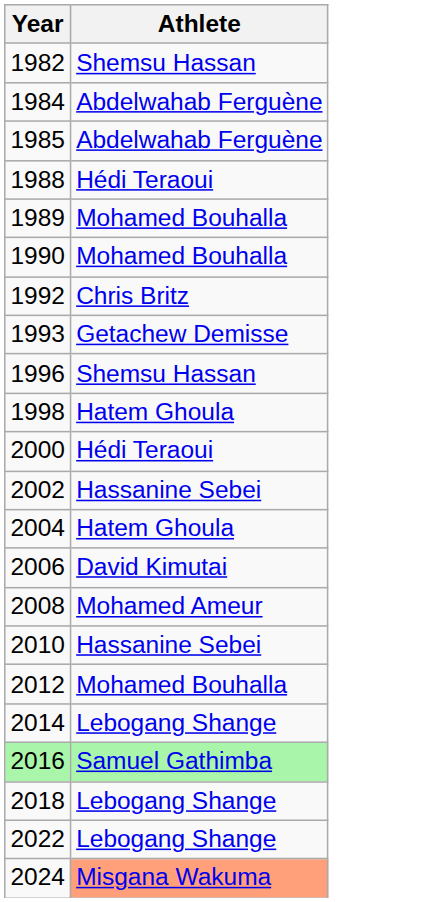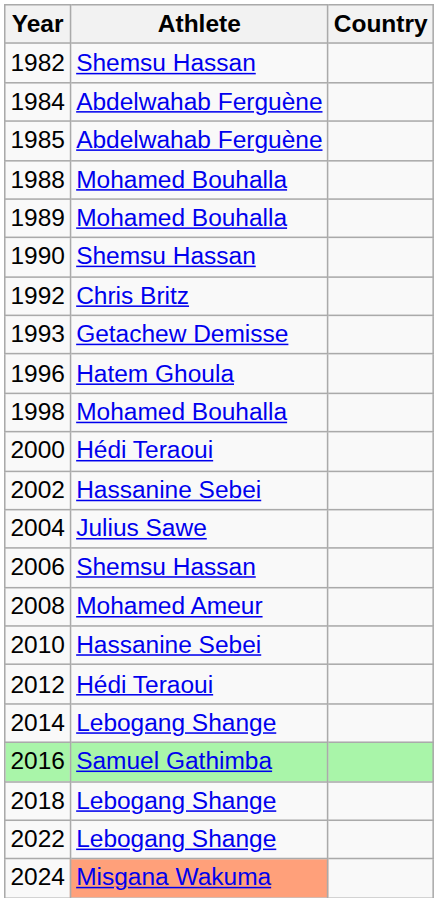+ column: Country
1988 | Athlete: Hédi Teraoui -> Mohamed Bouhalla
1990 | Athlete: Mohamed Bouhalla -> Shemsu Hassan
1996 | Athlete: Shemsu Hassan -> Hatem Ghoula
1998 | Athlete: Hatem Ghoula -> Mohamed Bouhalla
2004 | Athlete: Hatem Ghoula -> Julius Sawe
2006 | Athlete: David Kimutai -> Shemsu Hassan
2012 | Athlete: Mohamed Bouhalla -> Hédi Teraoui
